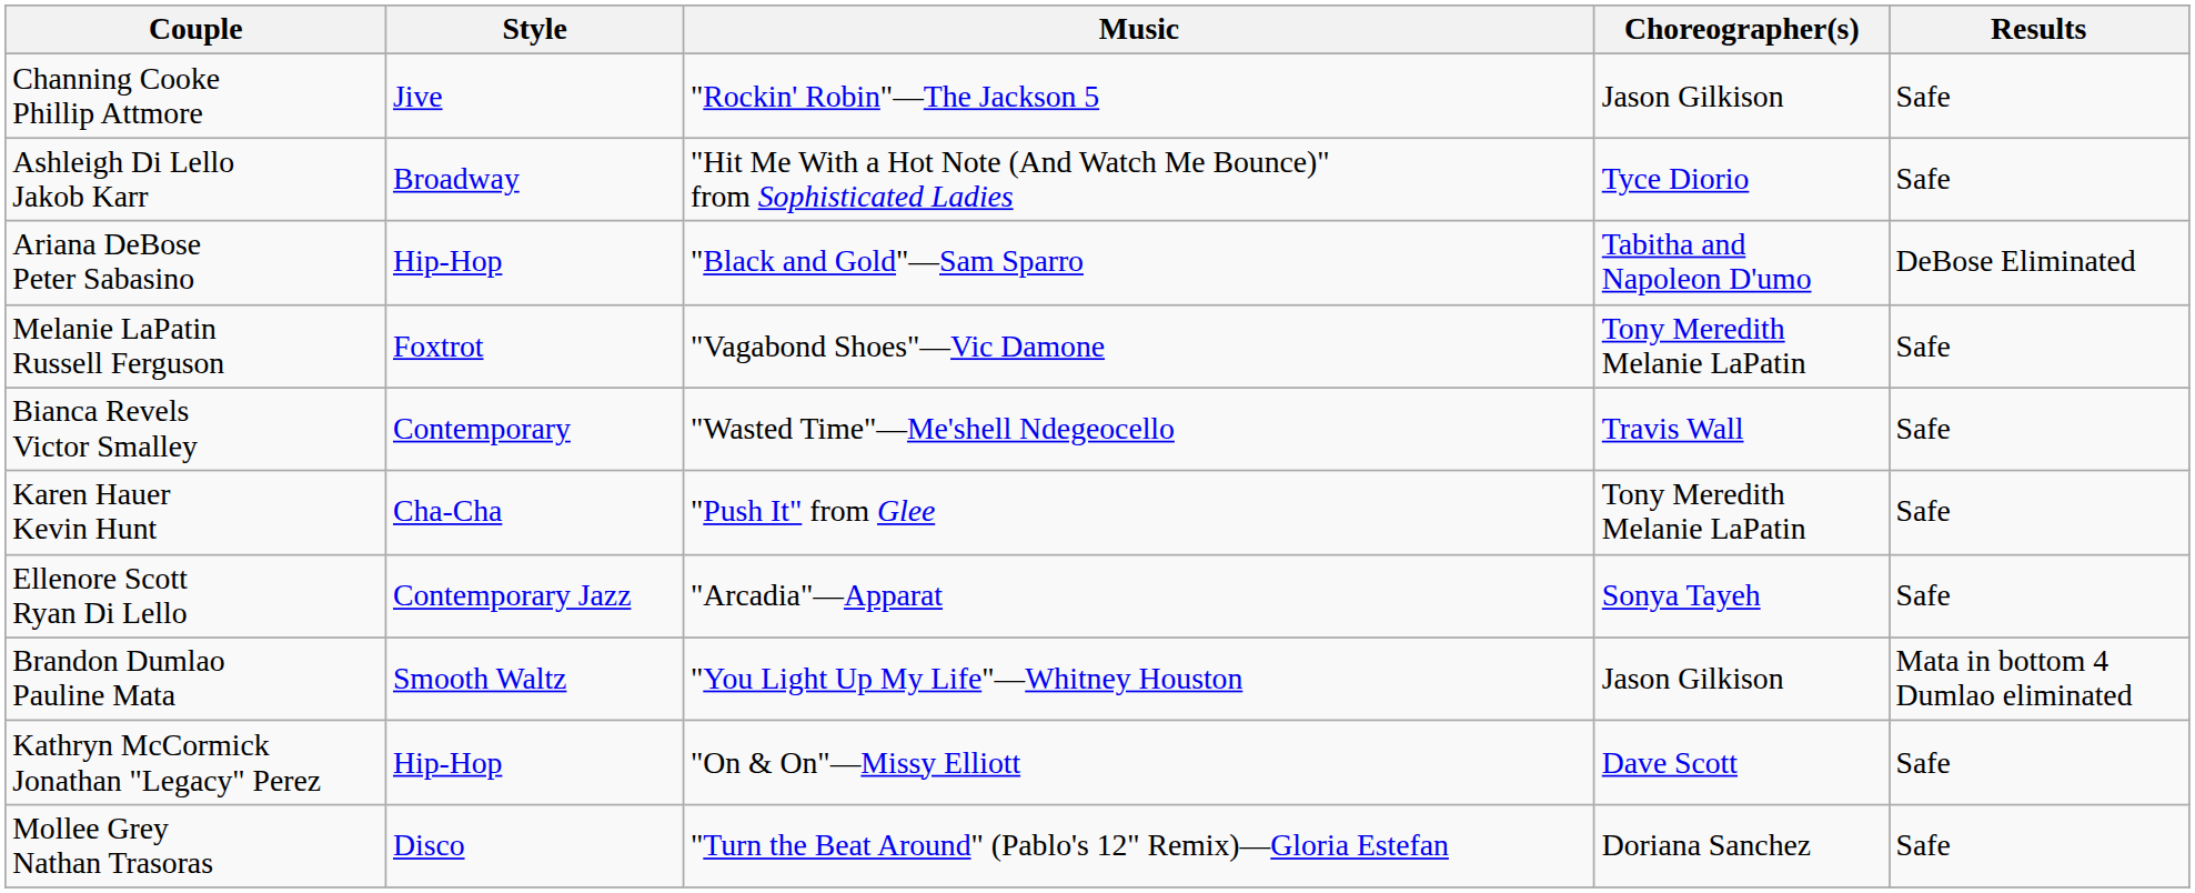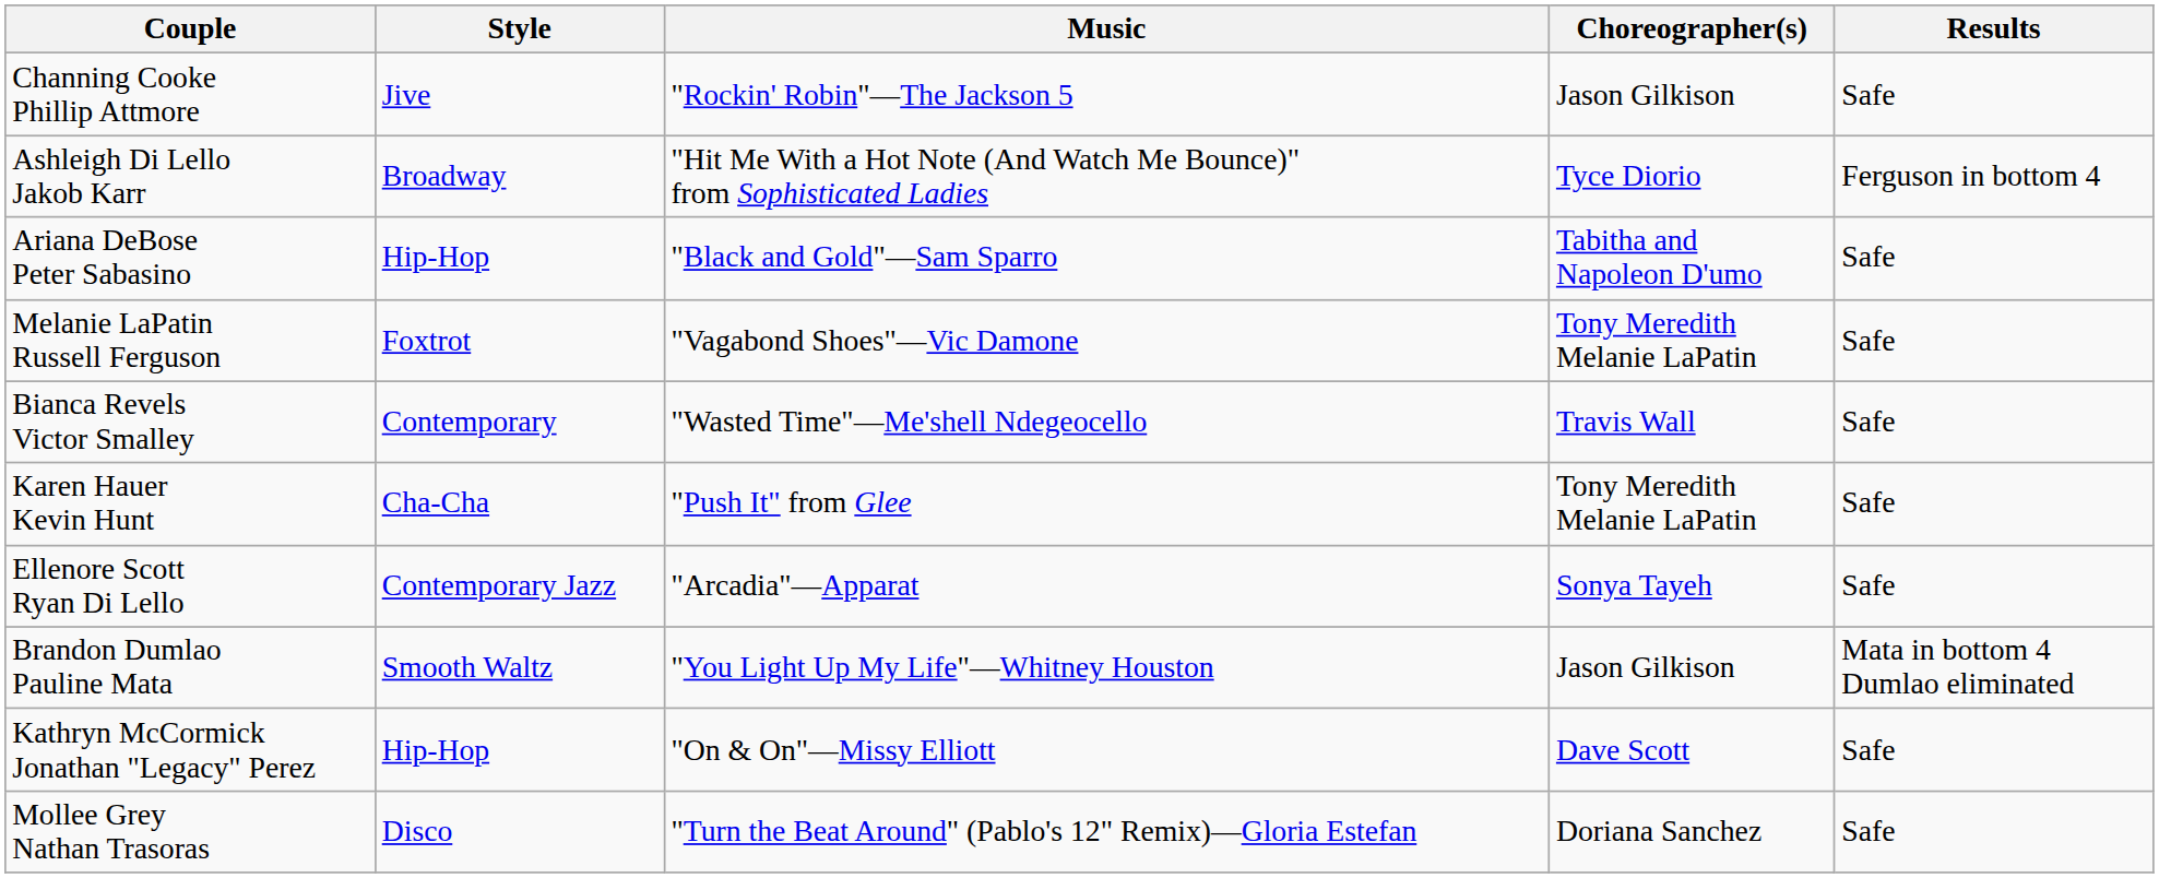Ashleigh Di Lello Jakob Karr | Results: Safe -> Ferguson in bottom 4
Ariana DeBose Peter Sabasino | Results: DeBose Eliminated -> Safe
